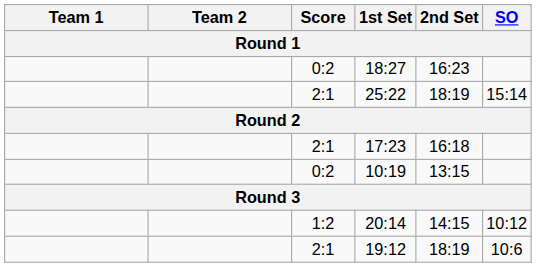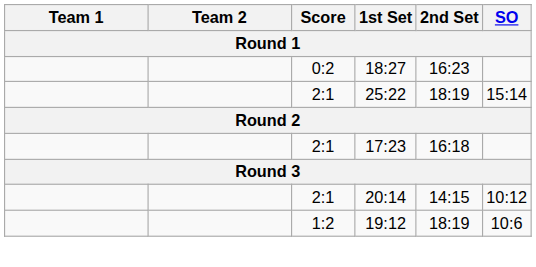- row: 0:2 | 10:19 | 13:15
20:14 | Score: 1:2 -> 2:1
19:12 | Score: 2:1 -> 1:2
